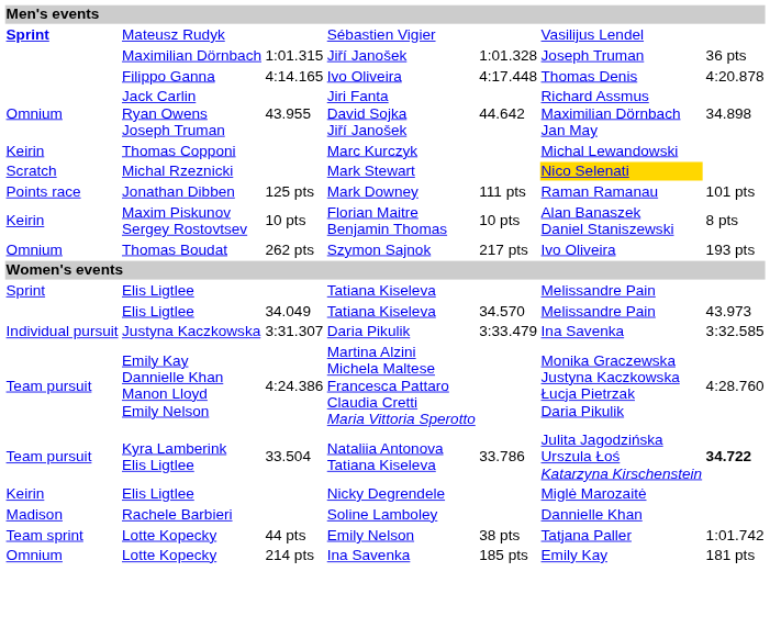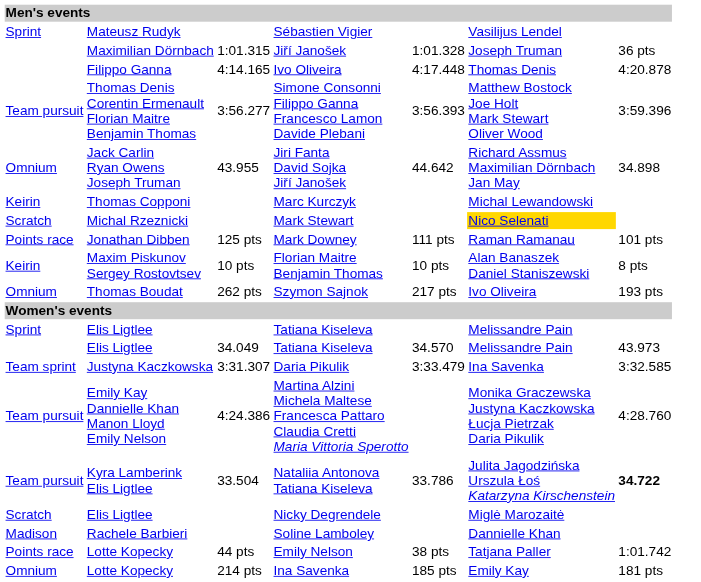Sébastien Vigier | column 1: bold -> normal
+ row: Team pursuit | Thomas Denis Corentin Ermenault Florian Maitre Benjamin Thomas | 3:56.277 | Simone Consonni Filippo Ganna Francesco Lamon Davide Plebani | 3:56.393 | Matthew Bostock Joe Holt Mark Stewart Oliver Wood | 3:59.396
Daria Pikulik | column 1: Individual pursuit -> Team sprint
Nicky Degrendele | column 1: Keirin -> Scratch
Emily Nelson | column 1: Team sprint -> Points race
